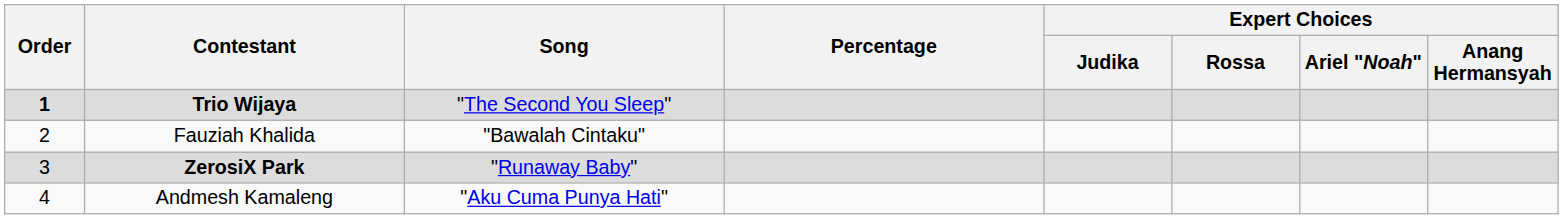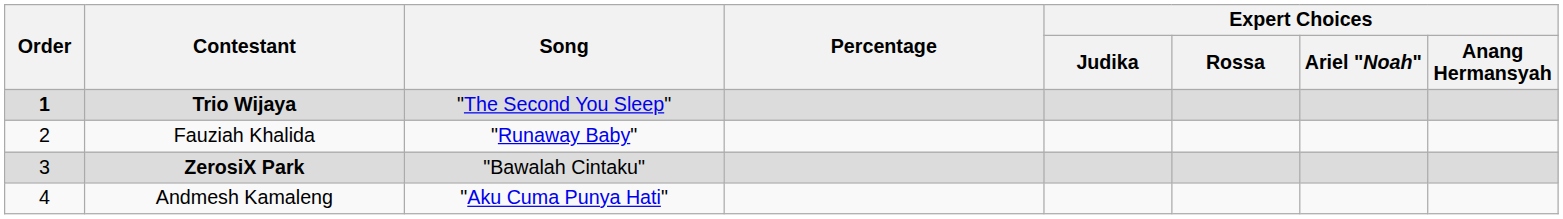Fauziah Khalida | Song: "Bawalah Cintaku" -> "Runaway Baby"
ZerosiX Park | Song: "Runaway Baby" -> "Bawalah Cintaku"
